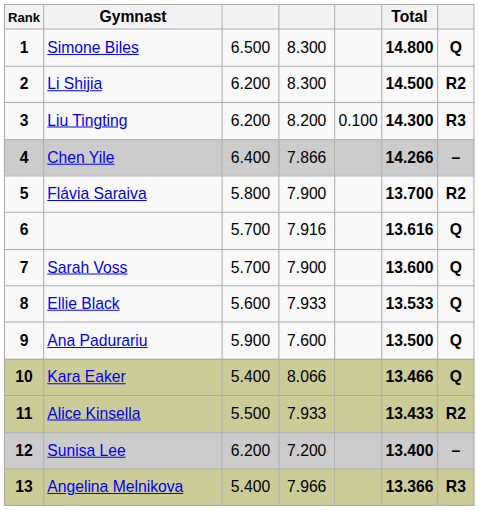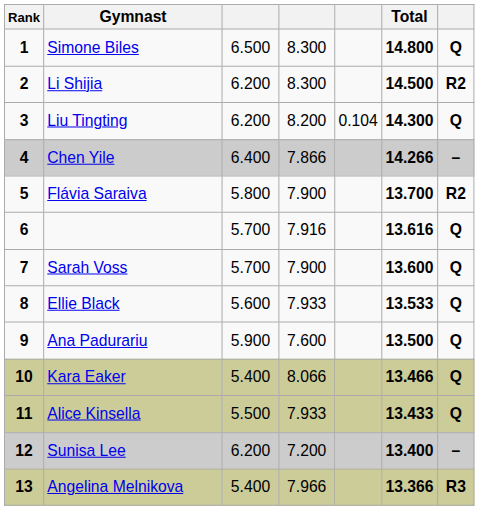Liu Tingting | column 5: 0.100 -> 0.104
Liu Tingting | column 7: R3 -> Q
Alice Kinsella | column 7: R2 -> Q
